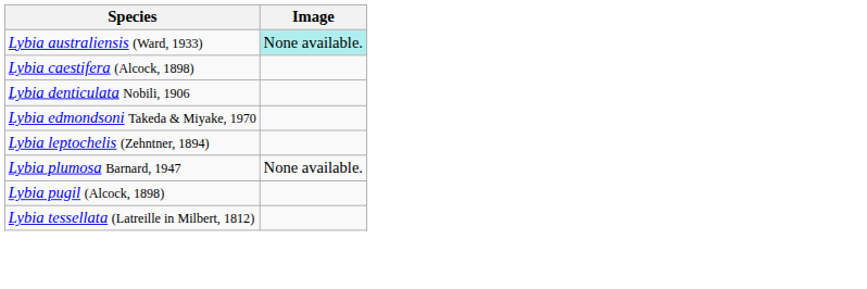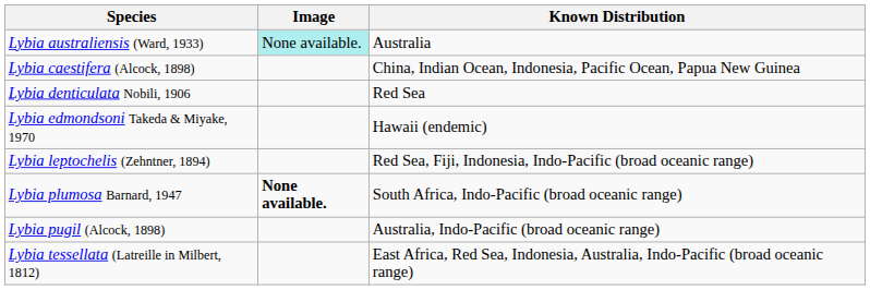+ column: Known Distribution | Australia | China, Indian Ocean, Indonesia, Pacific Ocean, Papua New Guinea | Red Sea | Hawaii (endemic) | Red Sea, Fiji, Indonesia, Indo-Pacific (broad oceanic range) | South Africa, Indo-Pacific (broad oceanic range) | Australia, Indo-Pacific (broad oceanic range) | East Africa, Red Sea, Indonesia, Australia, Indo-Pacific (broad oceanic range)
Lybia plumosa Barnard, 1947 | Image: normal -> bold
